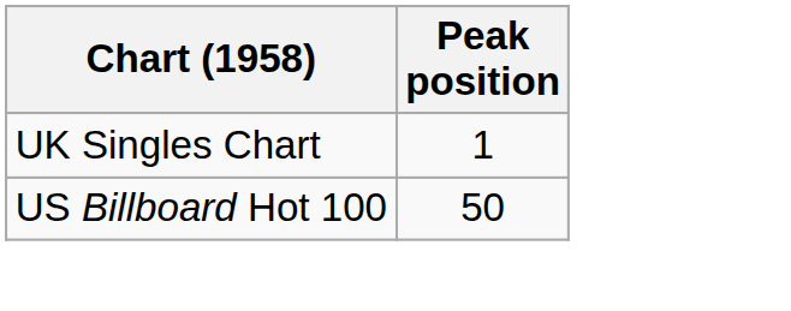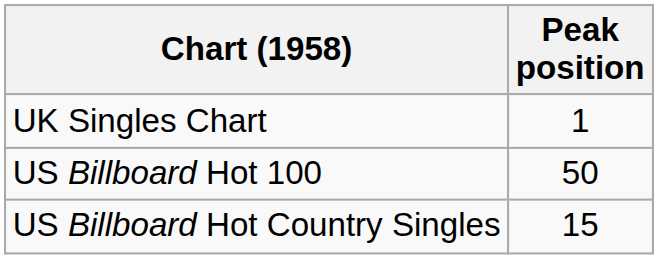+ row: US Billboard Hot Country Singles | 15
